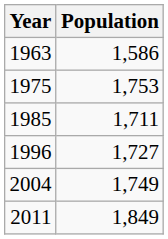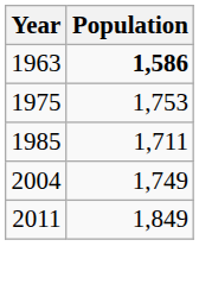1963 | Population: normal -> bold
- row: 1996 | 1,727
